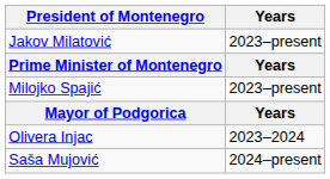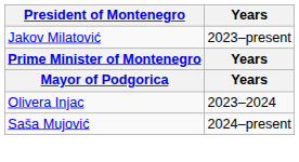- row: Milojko Spajić | 2023–present
